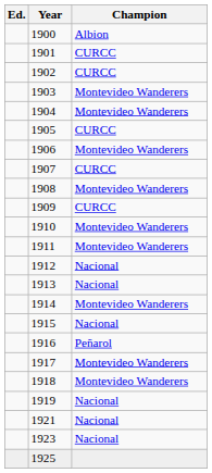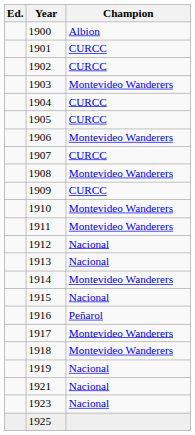1904 | Champion: Montevideo Wanderers -> CURCC
